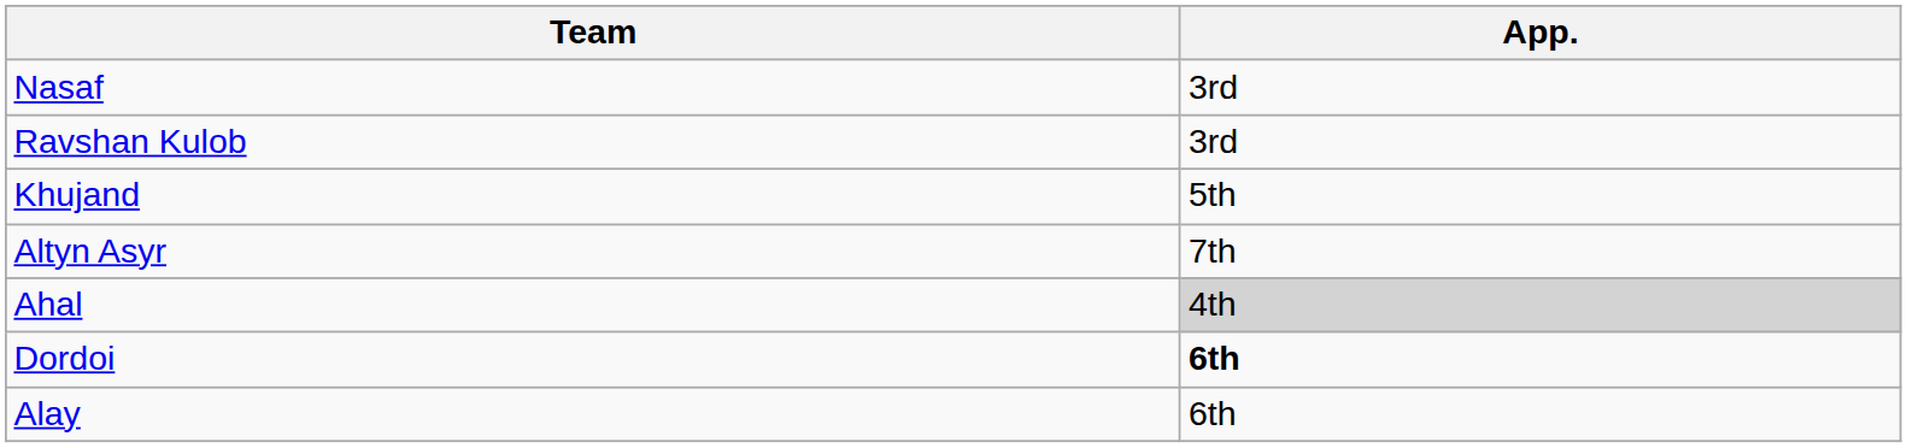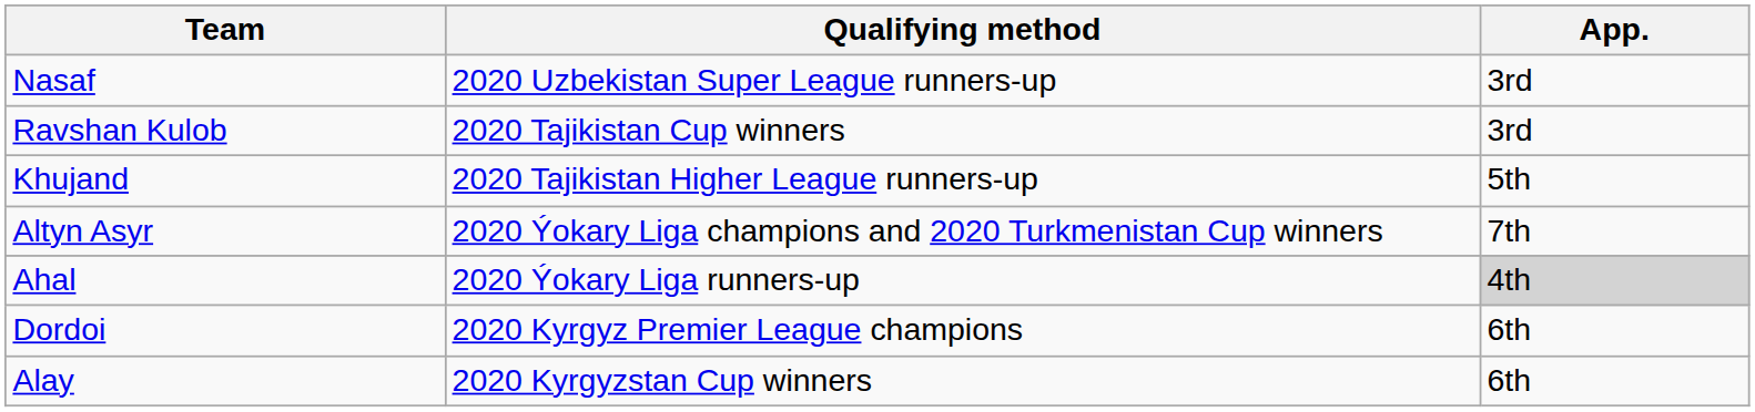+ column: Qualifying method | 2020 Uzbekistan Super League runners-up | 2020 Tajikistan Cup winners | 2020 Tajikistan Higher League runners-up | 2020 Ýokary Liga champions and 2020 Turkmenistan Cup winners | 2020 Ýokary Liga runners-up | 2020 Kyrgyz Premier League champions | 2020 Kyrgyzstan Cup winners
Dordoi | App.: bold -> normal
